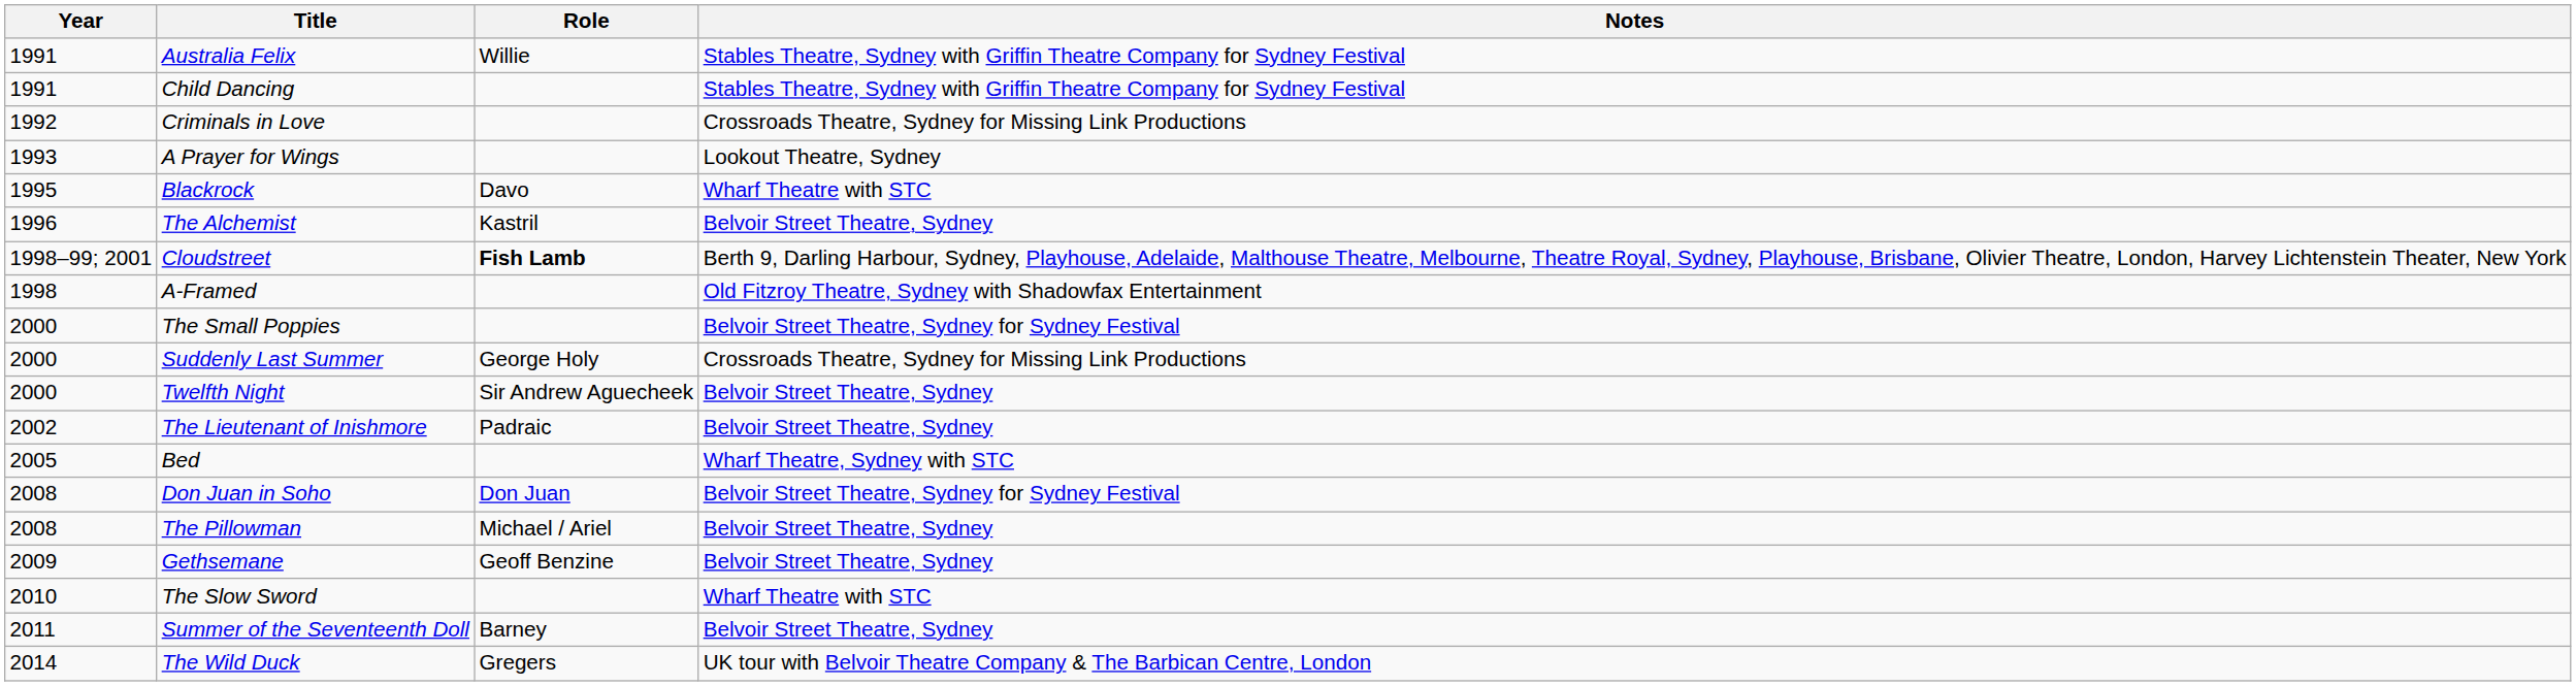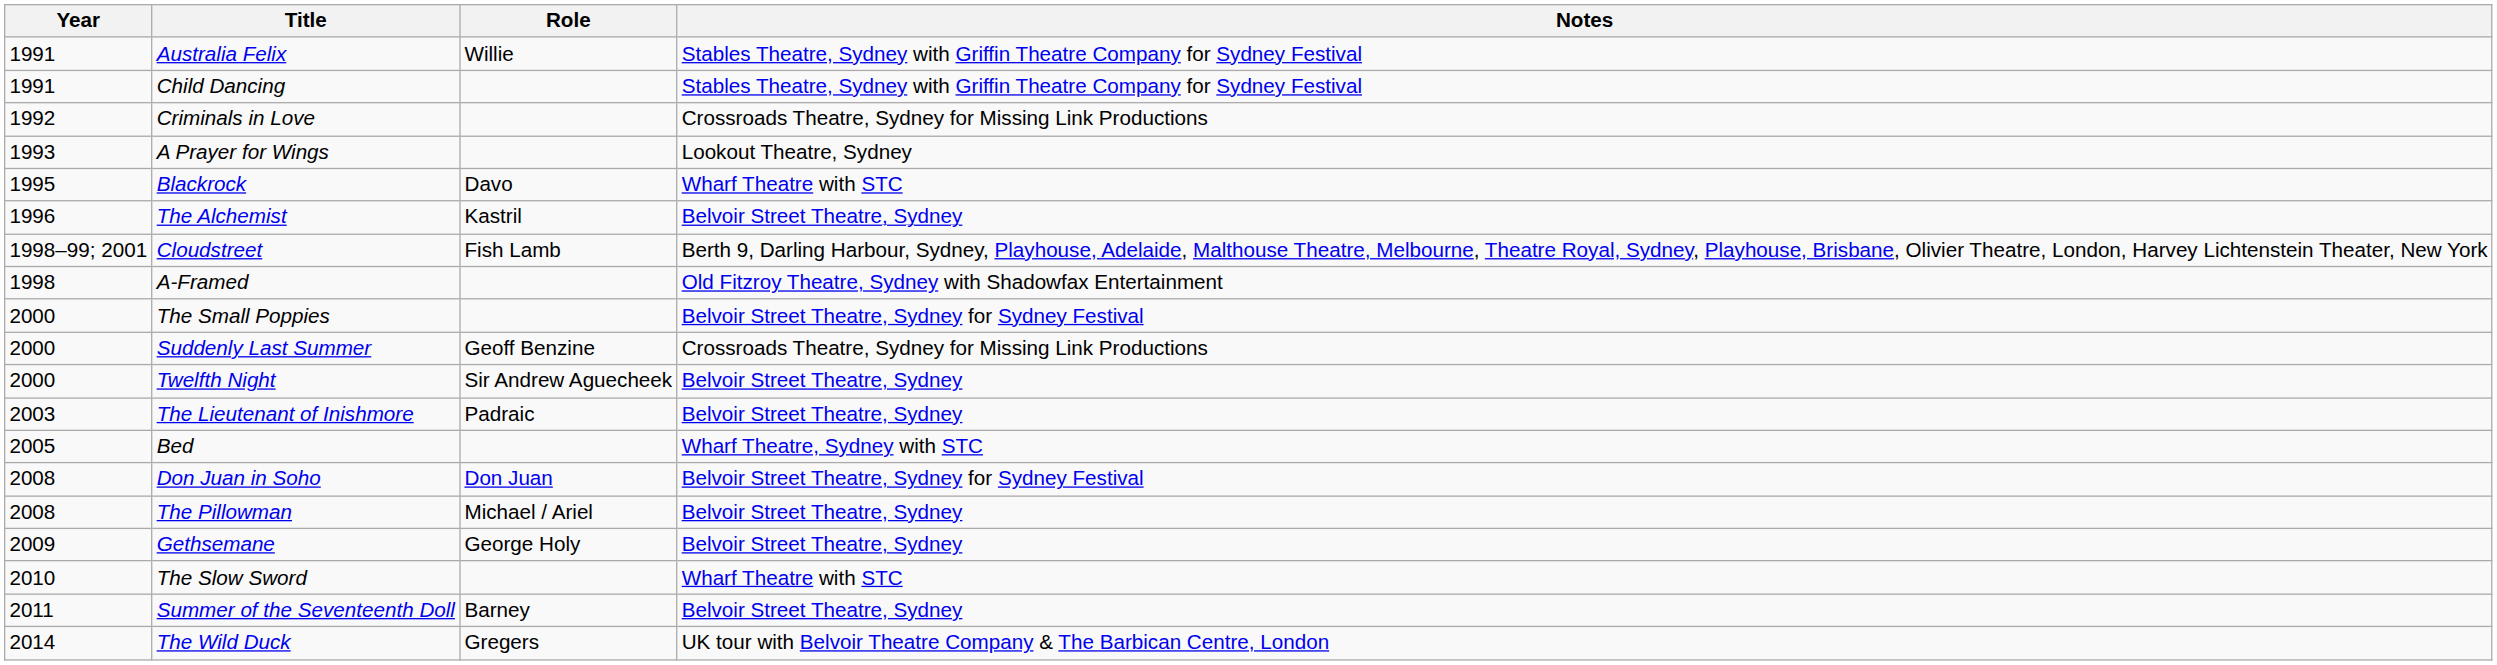Cloudstreet | Role: bold -> normal
Suddenly Last Summer | Role: George Holy -> Geoff Benzine
The Lieutenant of Inishmore | Year: 2002 -> 2003
Gethsemane | Role: Geoff Benzine -> George Holy
